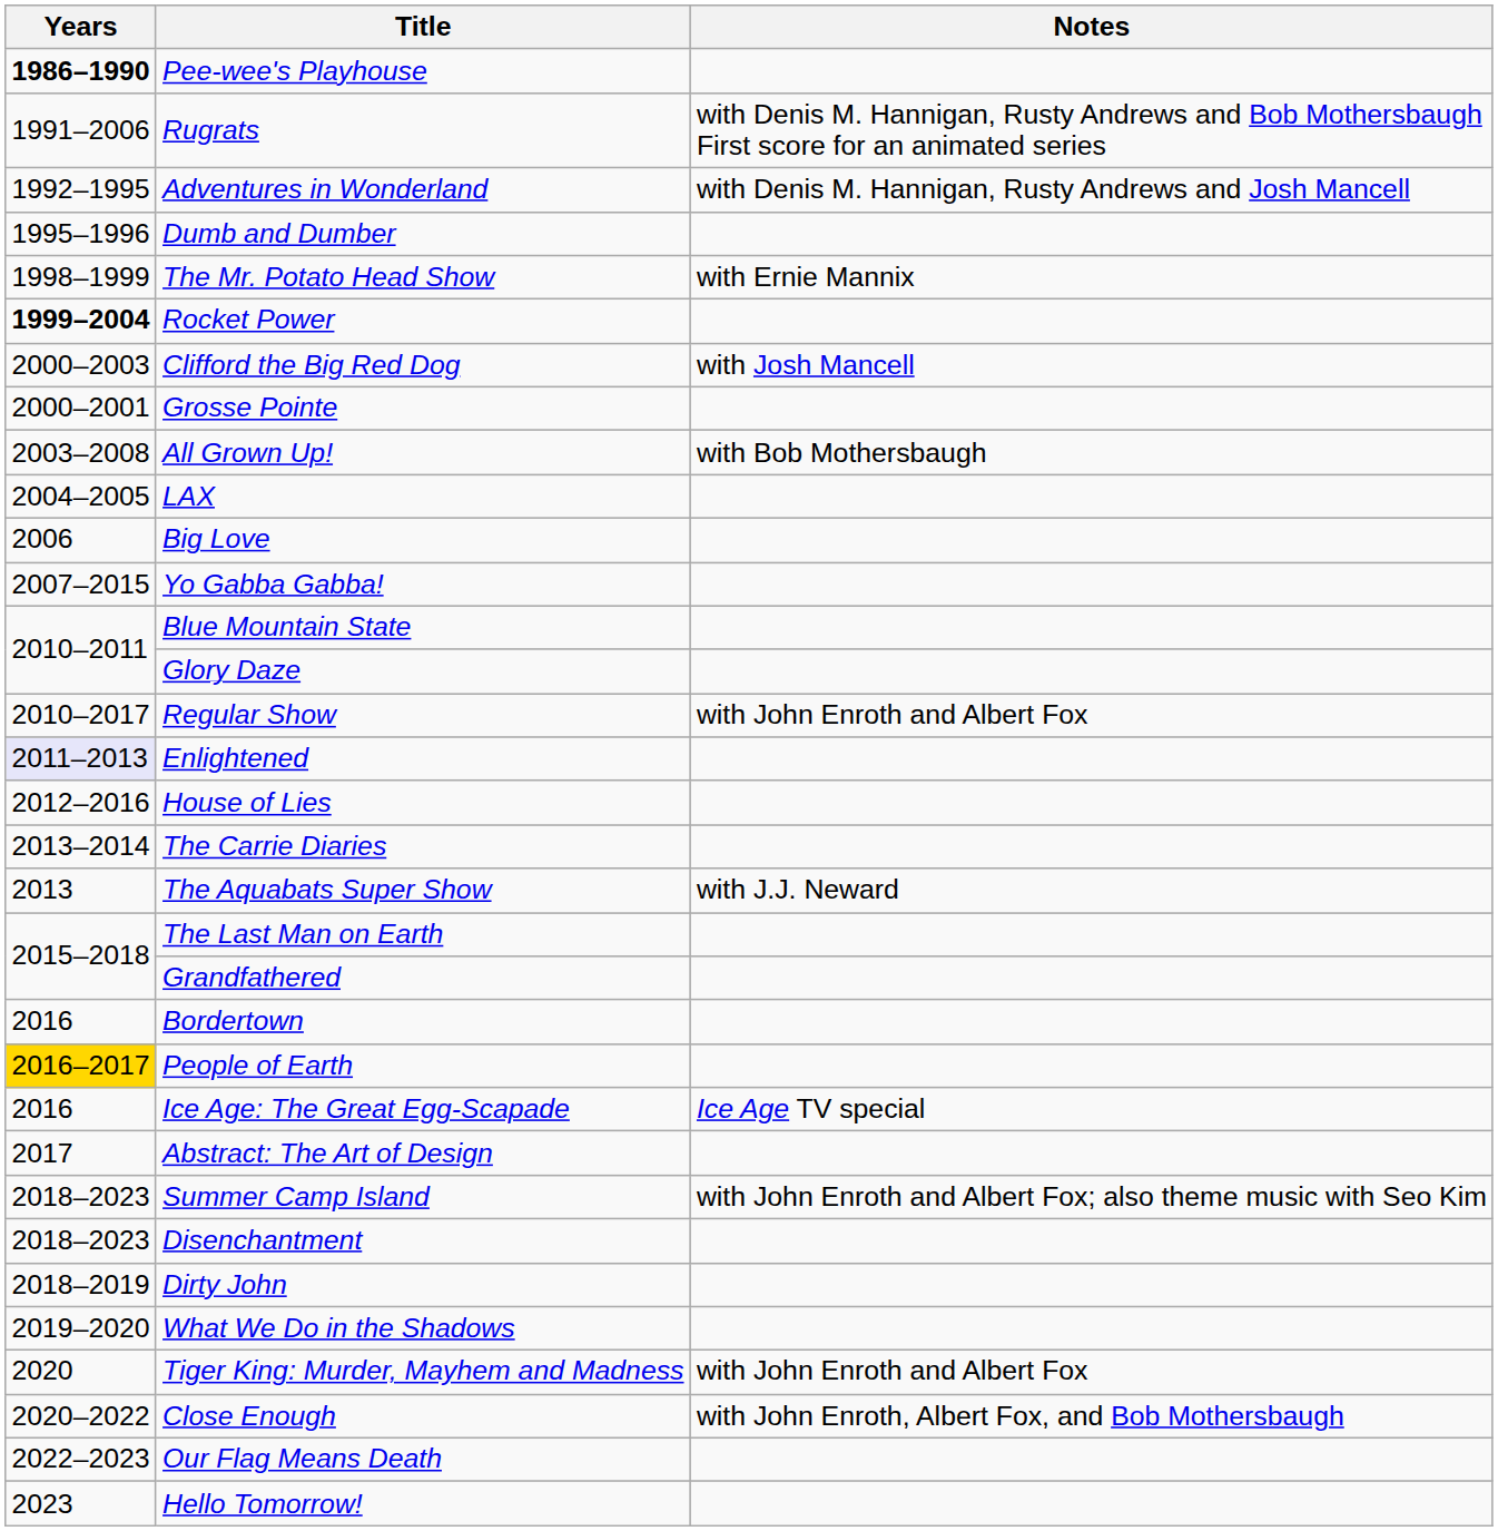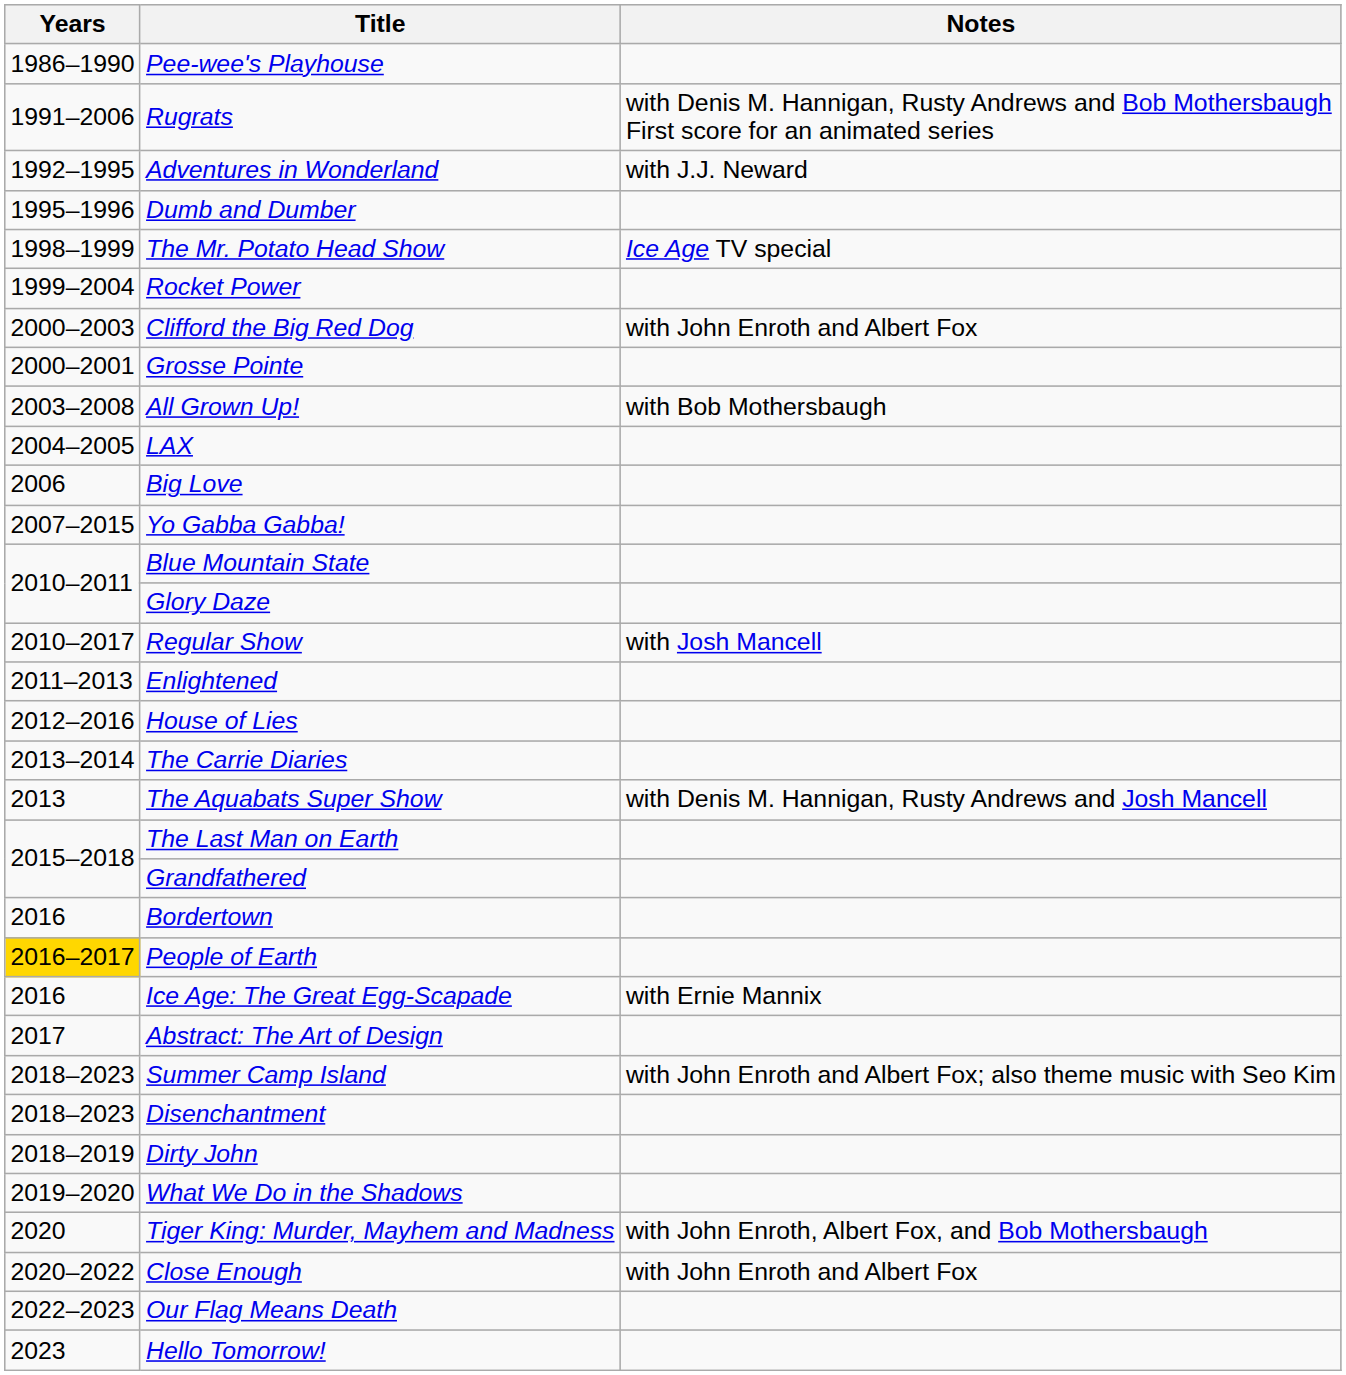Pee-wee's Playhouse | Years: bold -> normal
Adventures in Wonderland | Notes: with Denis M. Hannigan, Rusty Andrews and Josh Mancell -> with J.J. Neward
The Mr. Potato Head Show | Notes: with Ernie Mannix -> Ice Age TV special
Rocket Power | Years: bold -> normal
Clifford the Big Red Dog | Notes: with Josh Mancell -> with John Enroth and Albert Fox
Regular Show | Notes: with John Enroth and Albert Fox -> with Josh Mancell
Enlightened | Years: lavender background -> no background
The Aquabats Super Show | Notes: with J.J. Neward -> with Denis M. Hannigan, Rusty Andrews and Josh Mancell
Ice Age: The Great Egg-Scapade | Notes: Ice Age TV special -> with Ernie Mannix
Tiger King: Murder, Mayhem and Madness | Notes: with John Enroth and Albert Fox -> with John Enroth, Albert Fox, and Bob Mothersbaugh
Close Enough | Notes: with John Enroth, Albert Fox, and Bob Mothersbaugh -> with John Enroth and Albert Fox
